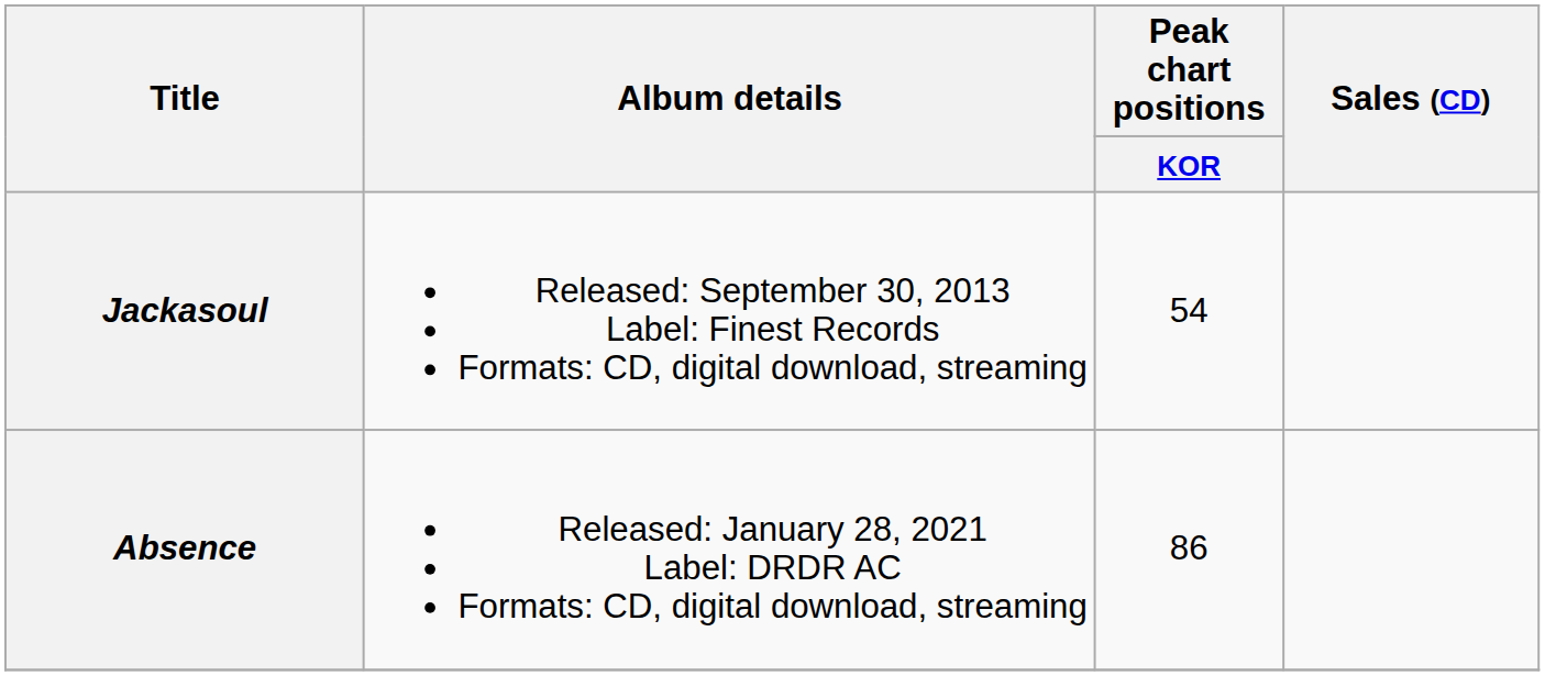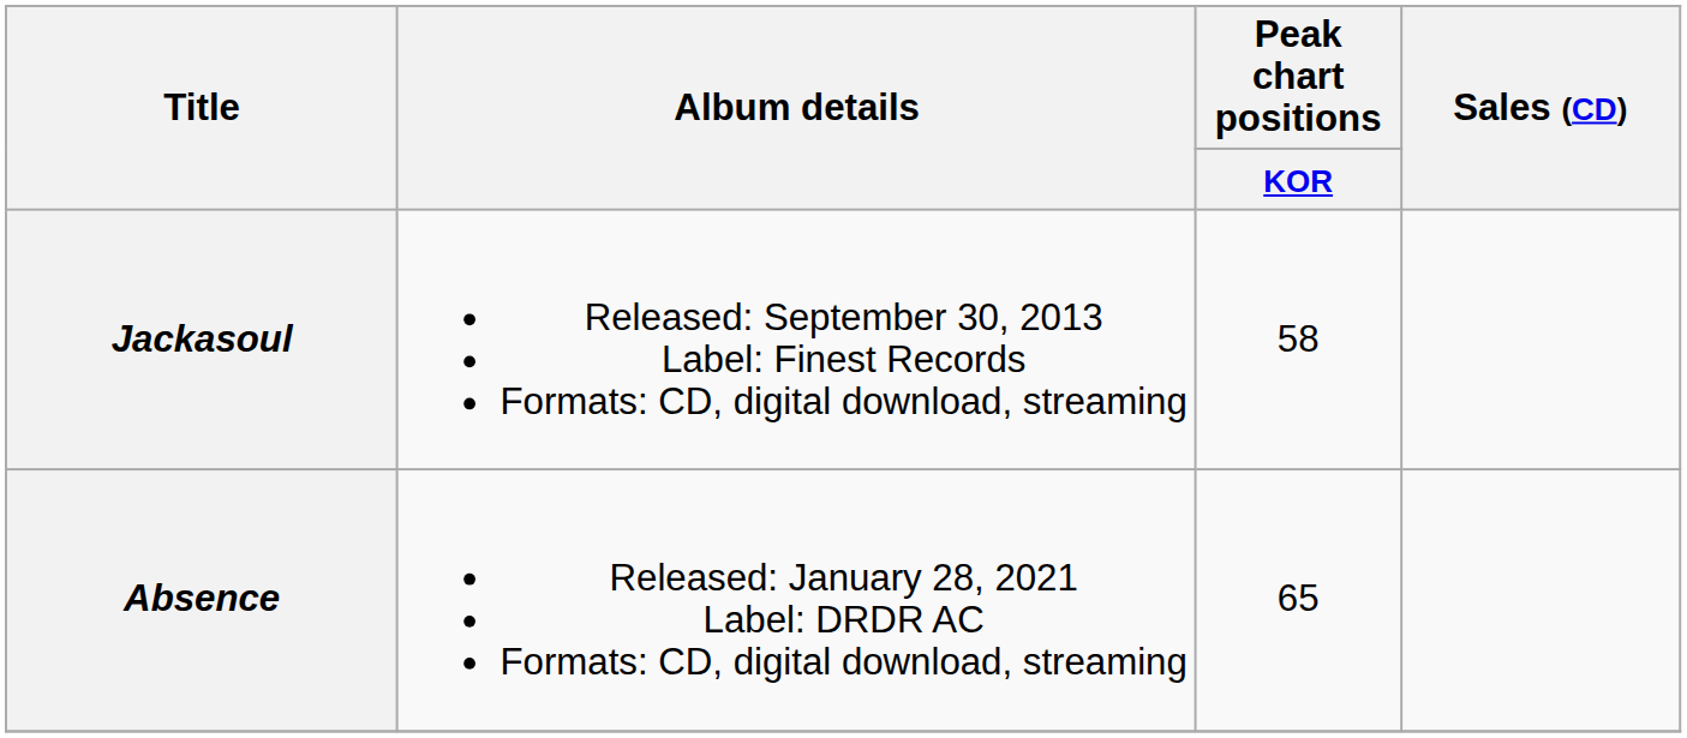Jackasoul | Peak chart positions / KOR: 54 -> 58
Absence | Peak chart positions / KOR: 86 -> 65
